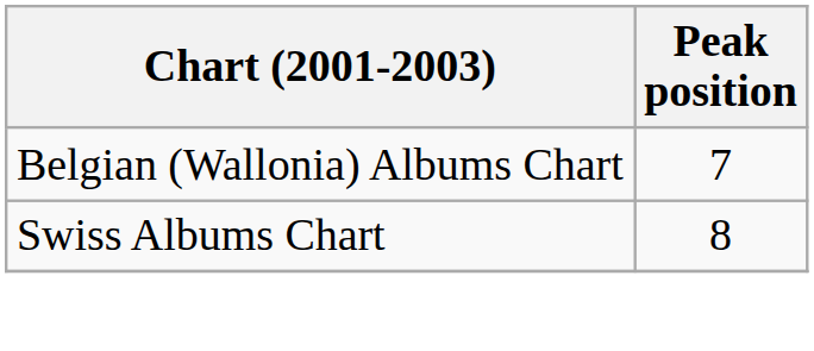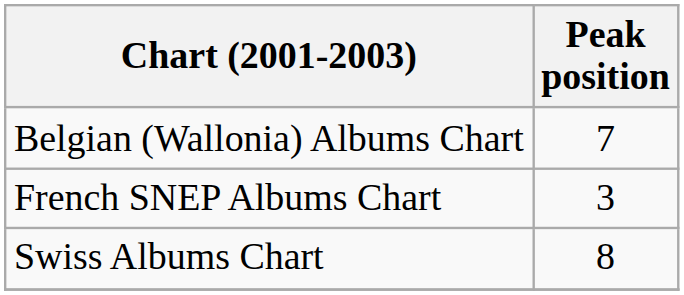+ row: French SNEP Albums Chart | 3
